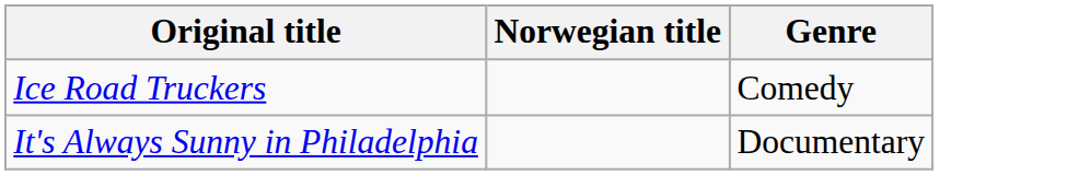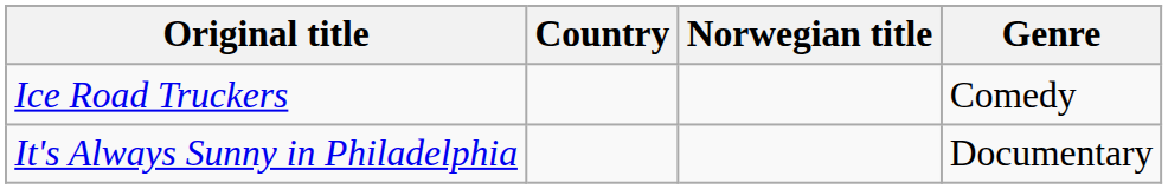+ column: Country
